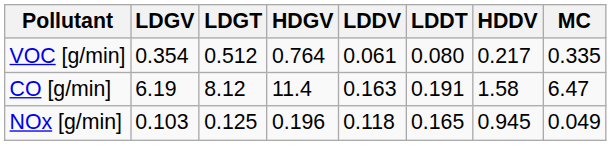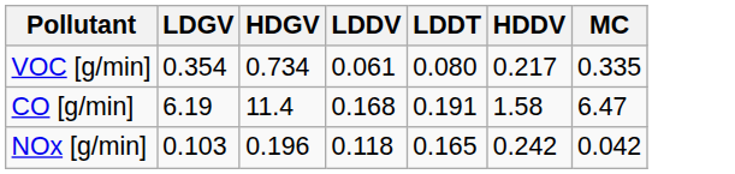- column: LDGT | 0.512 | 8.12 | 0.125
VOC [g/min] | HDGV: 0.764 -> 0.734
CO [g/min] | LDDV: 0.163 -> 0.168
NOx [g/min] | HDDV: 0.945 -> 0.242
NOx [g/min] | MC: 0.049 -> 0.042
